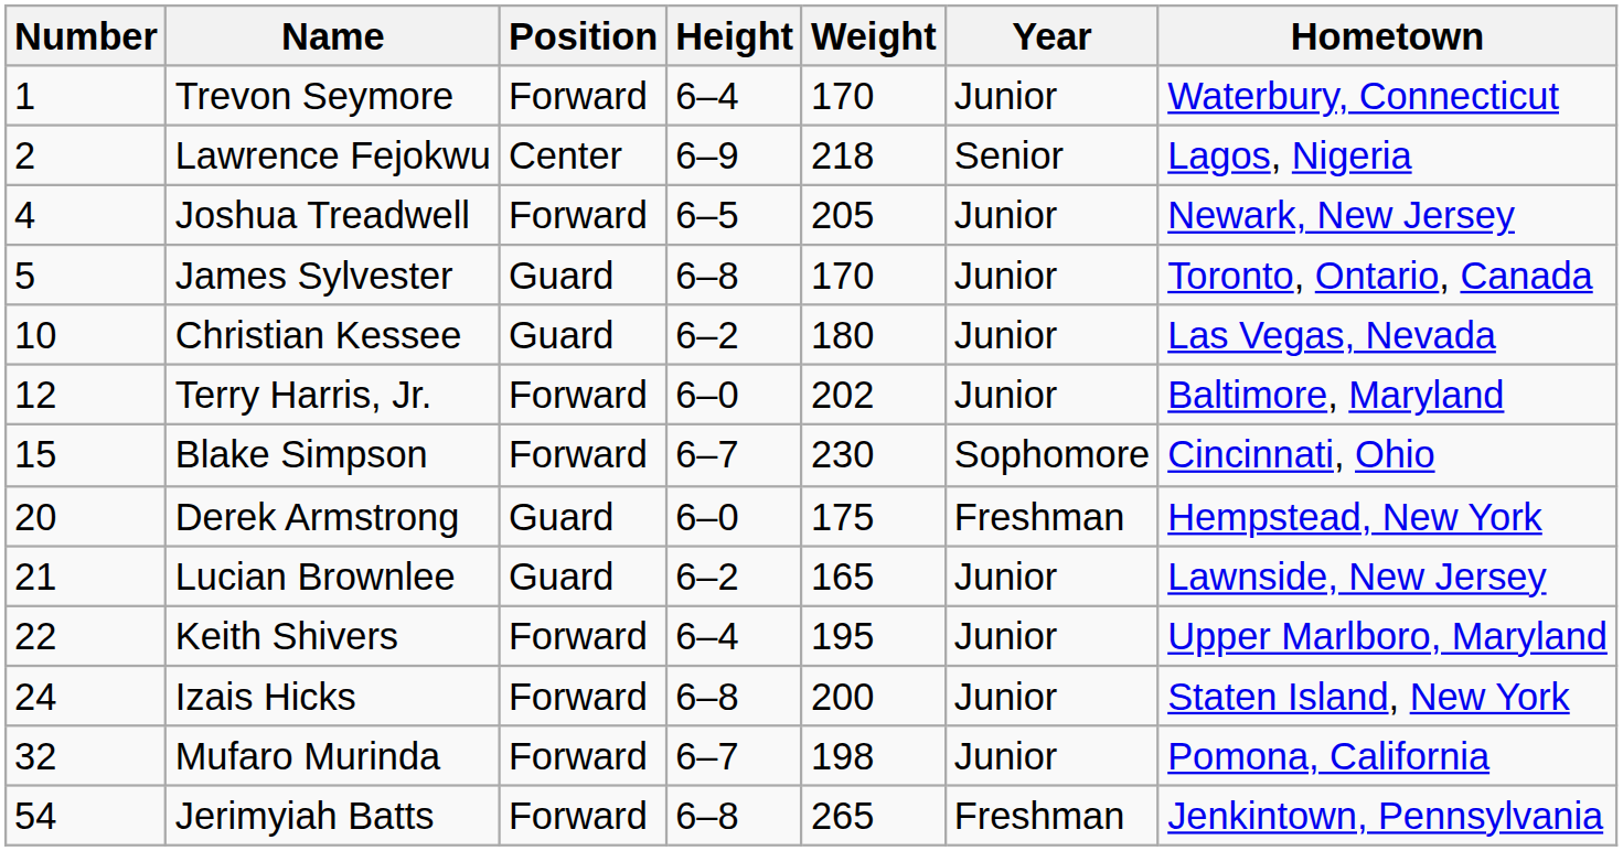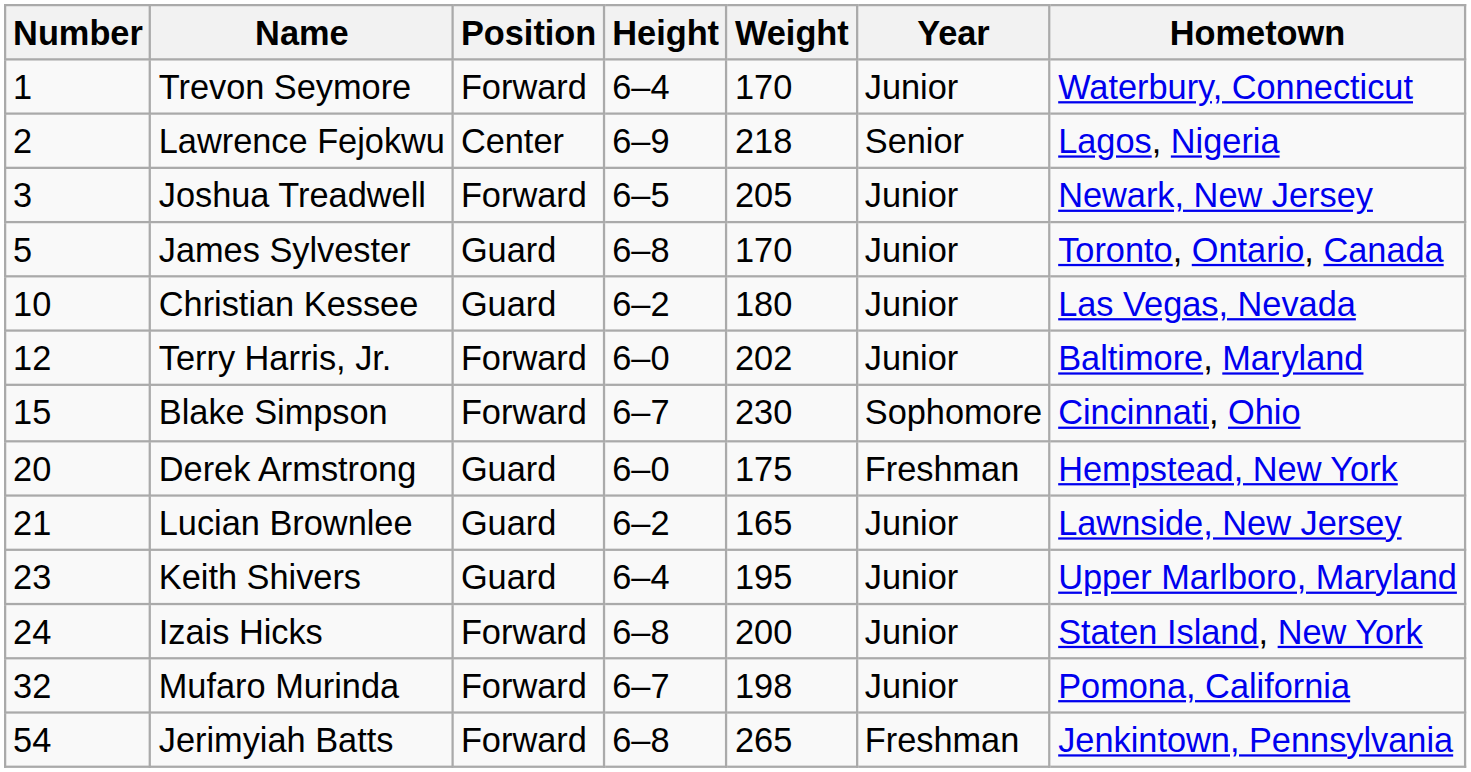Joshua Treadwell | Number: 4 -> 3
Keith Shivers | Number: 22 -> 23
Keith Shivers | Position: Forward -> Guard
